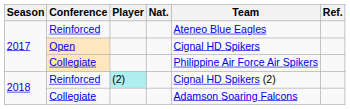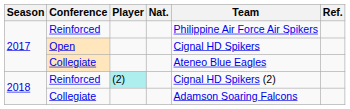2017 / Reinforced | Team: Ateneo Blue Eagles -> Philippine Air Force Air Spikers
2017 / Collegiate | Team: Philippine Air Force Air Spikers -> Ateneo Blue Eagles
